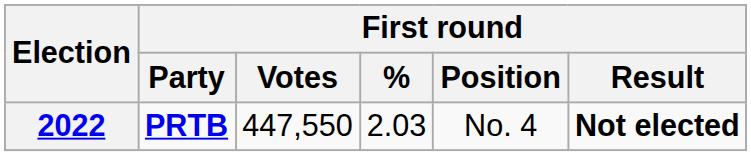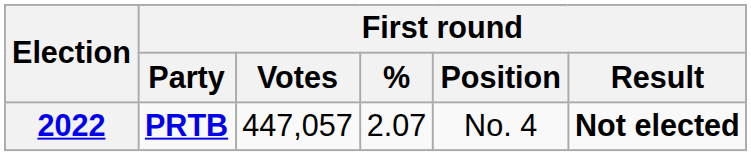2022 | First round / Votes: 447,550 -> 447,057
2022 | First round / %: 2.03 -> 2.07
